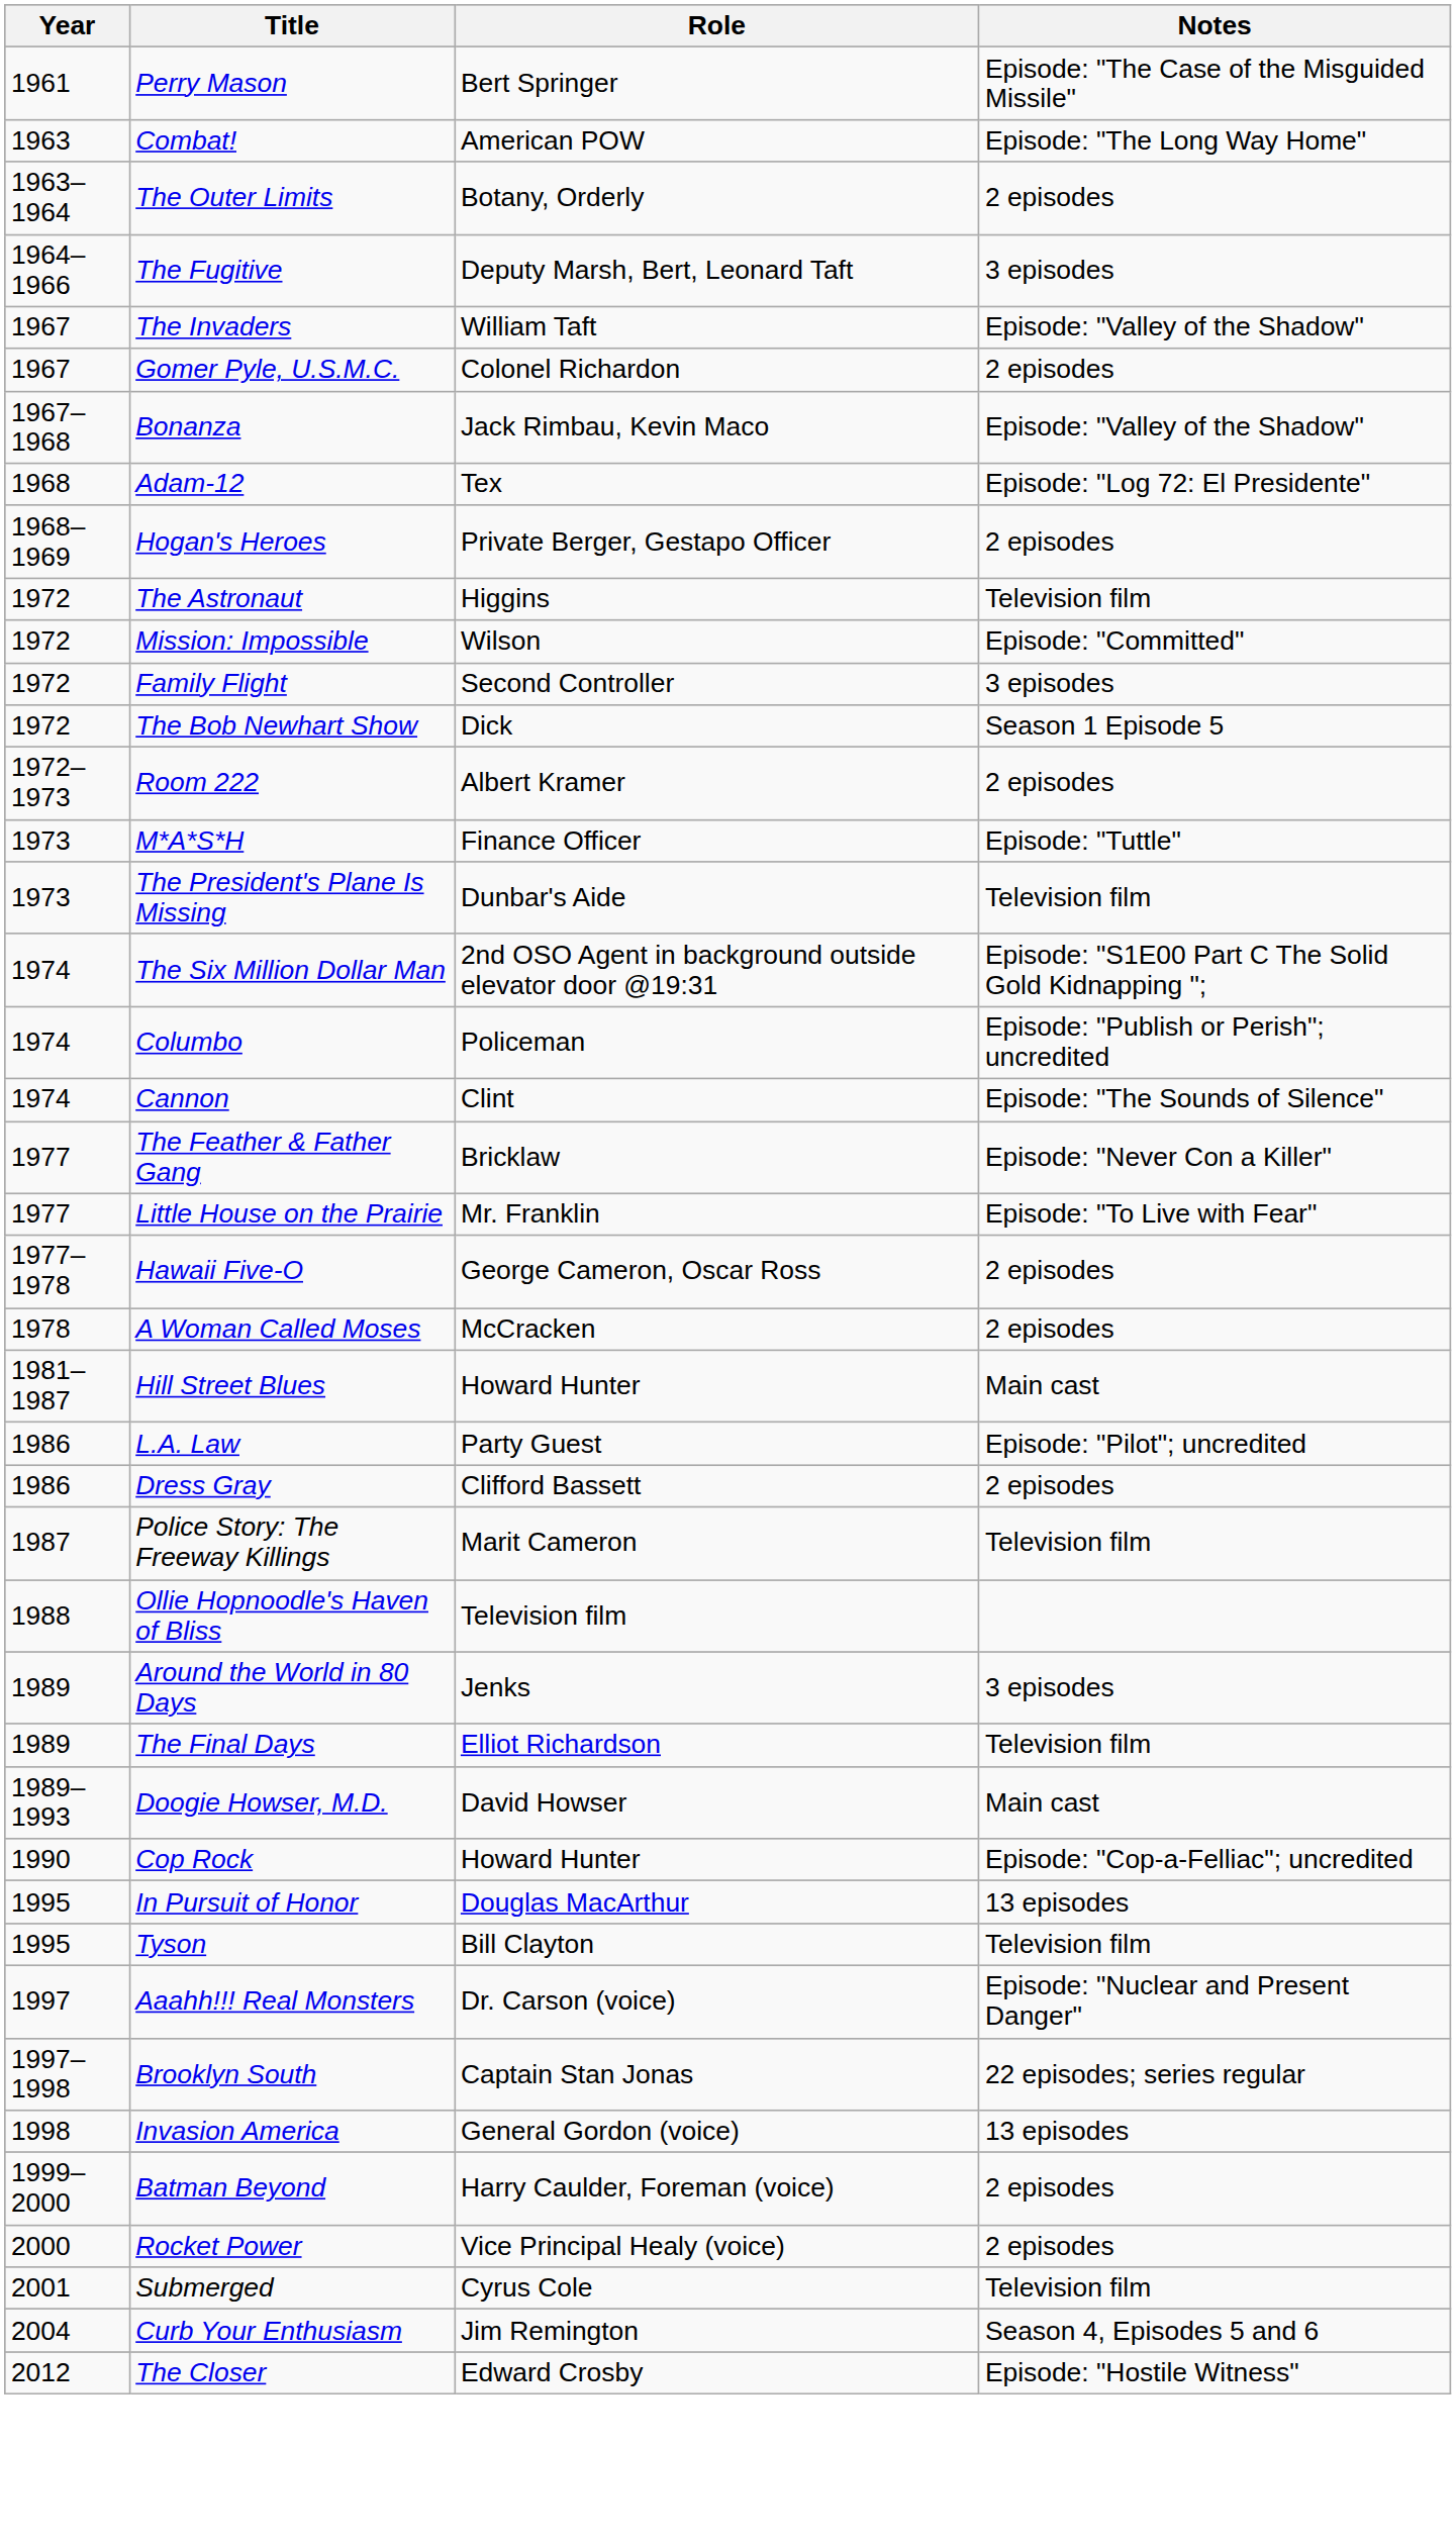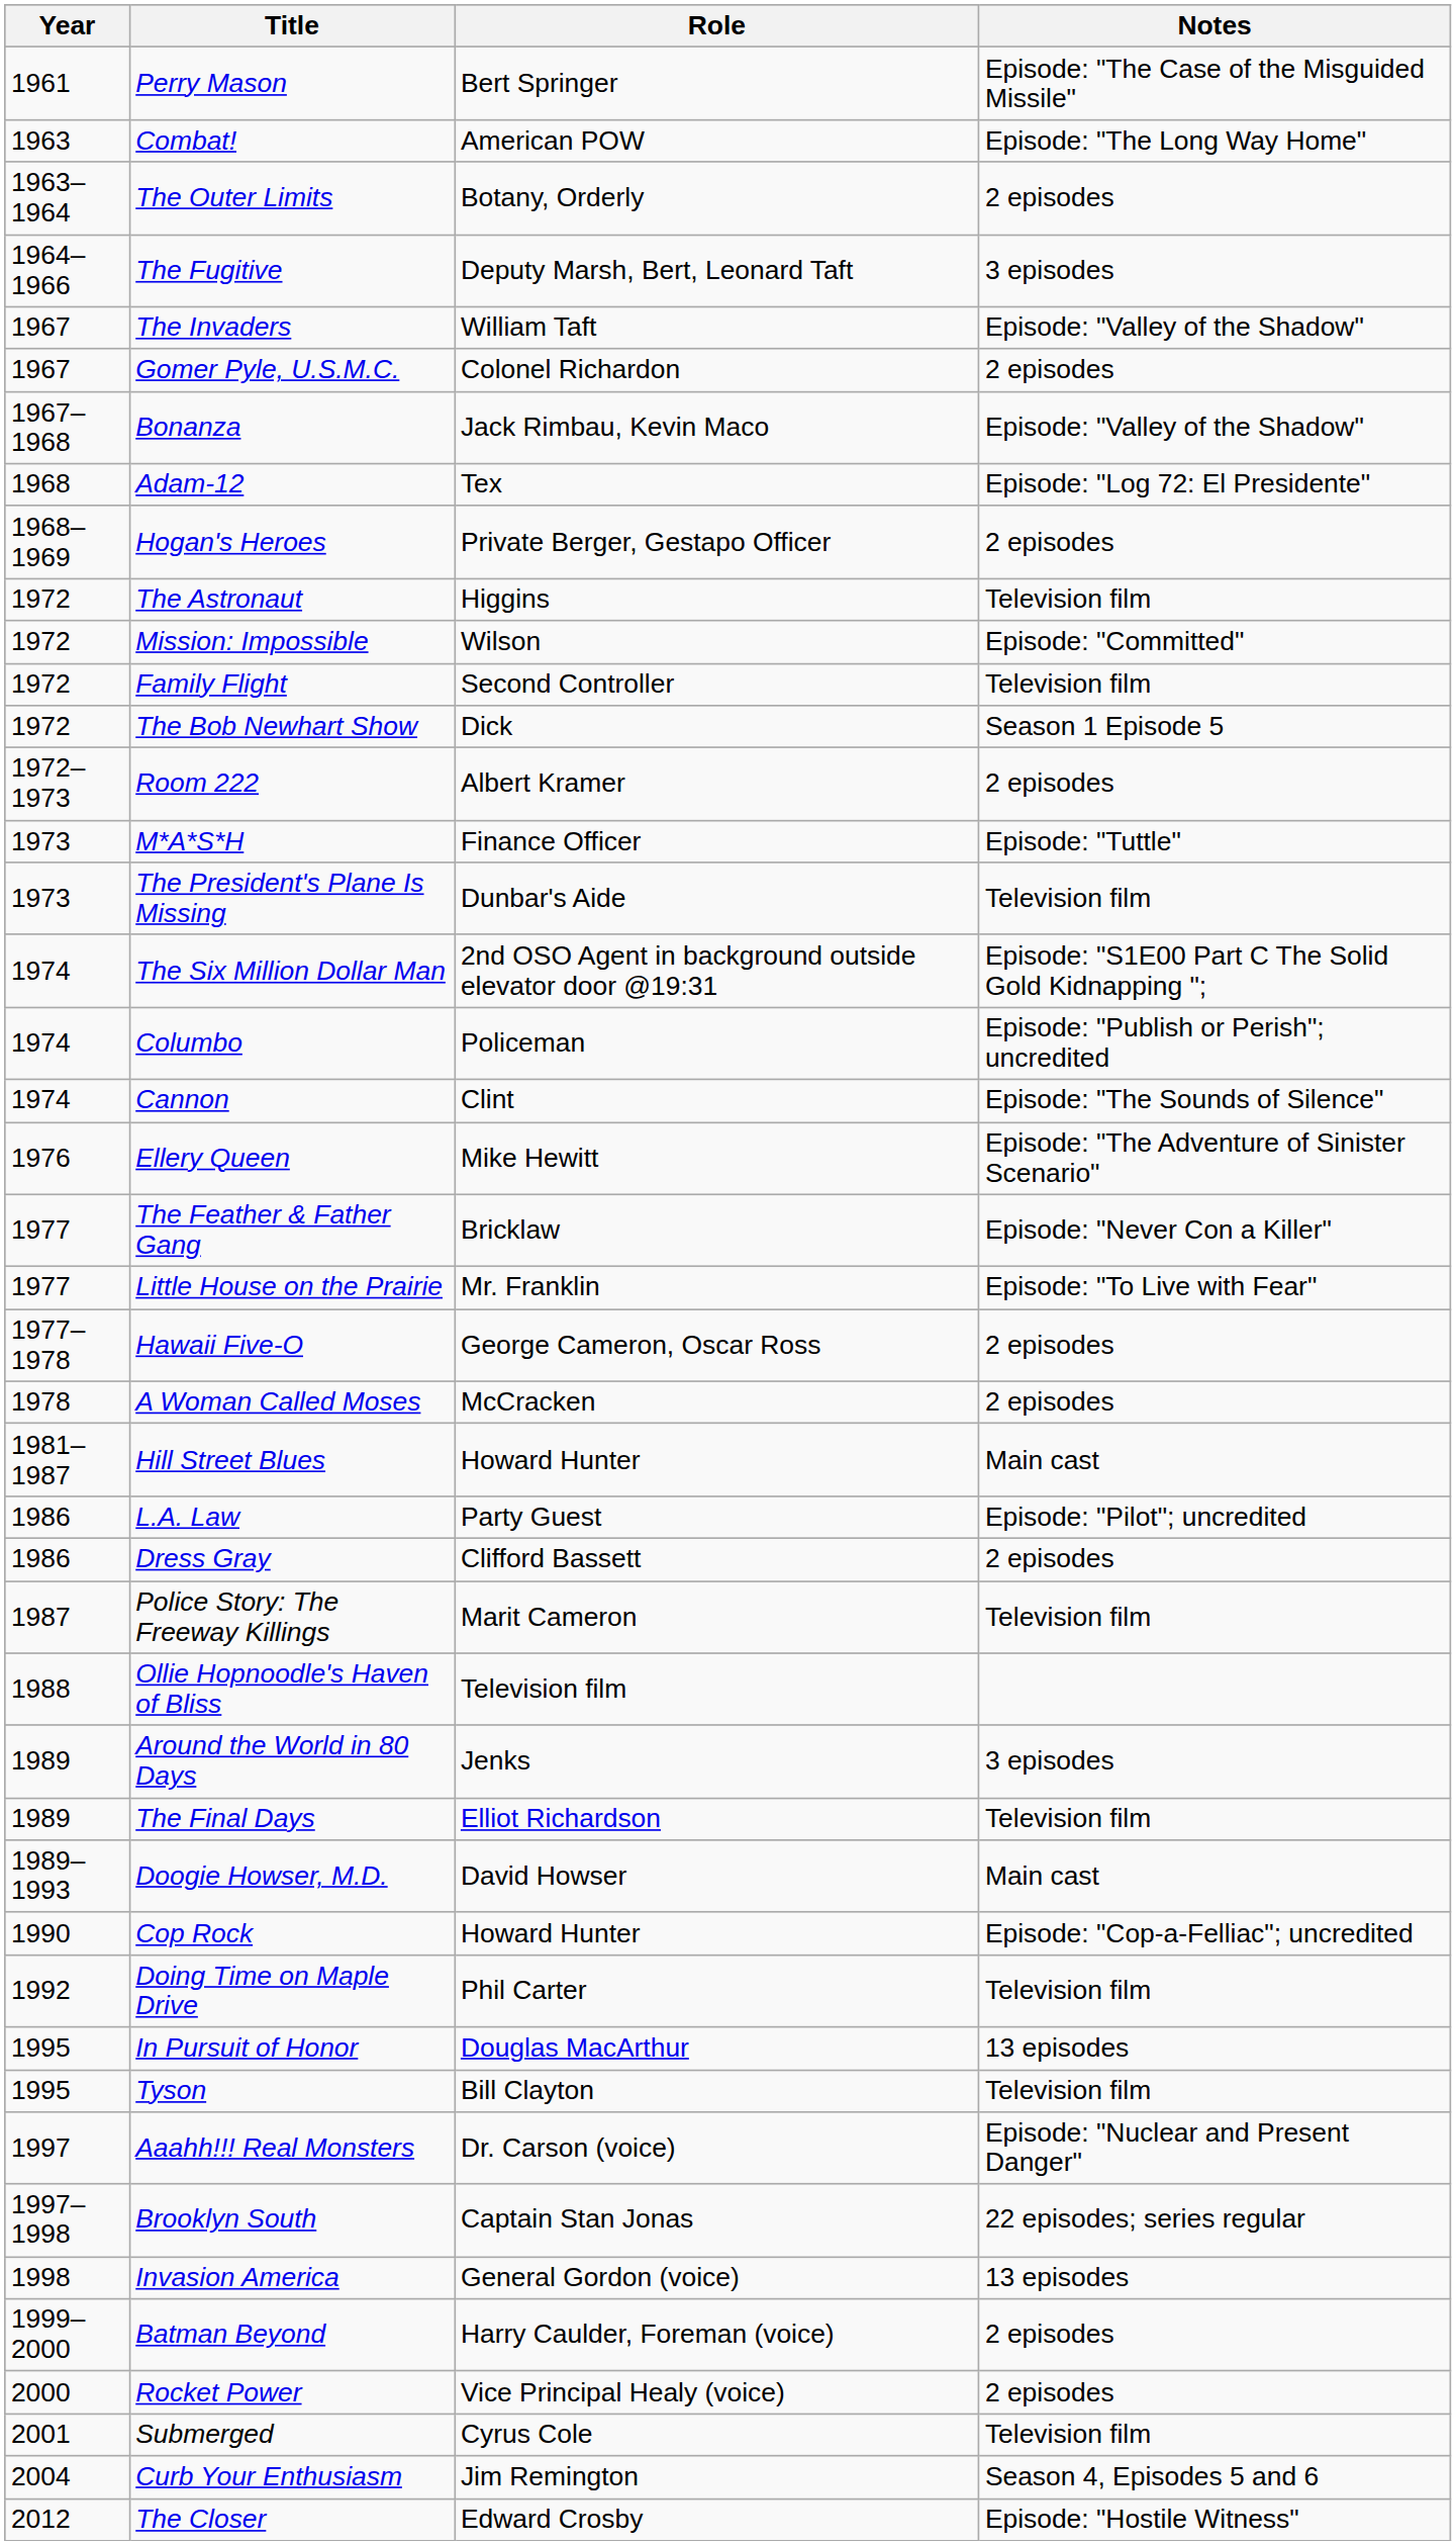Family Flight | Notes: 3 episodes -> Television film
+ row: 1976 | Ellery Queen | Mike Hewitt | Episode: "The Adventure of Sinister Scenario"
+ row: 1992 | Doing Time on Maple Drive | Phil Carter | Television film
